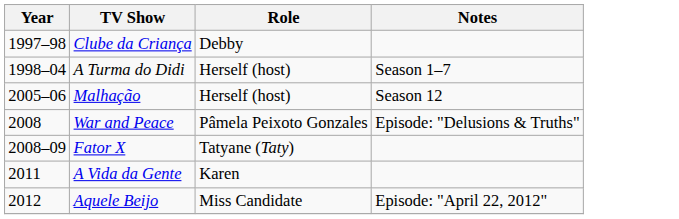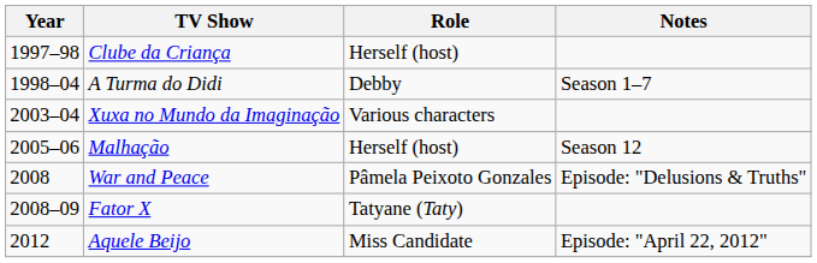Clube da Criança | Role: Debby -> Herself (host)
A Turma do Didi | Role: Herself (host) -> Debby
+ row: 2003–04 | Xuxa no Mundo da Imaginação | Various characters
- row: 2011 | A Vida da Gente | Karen
